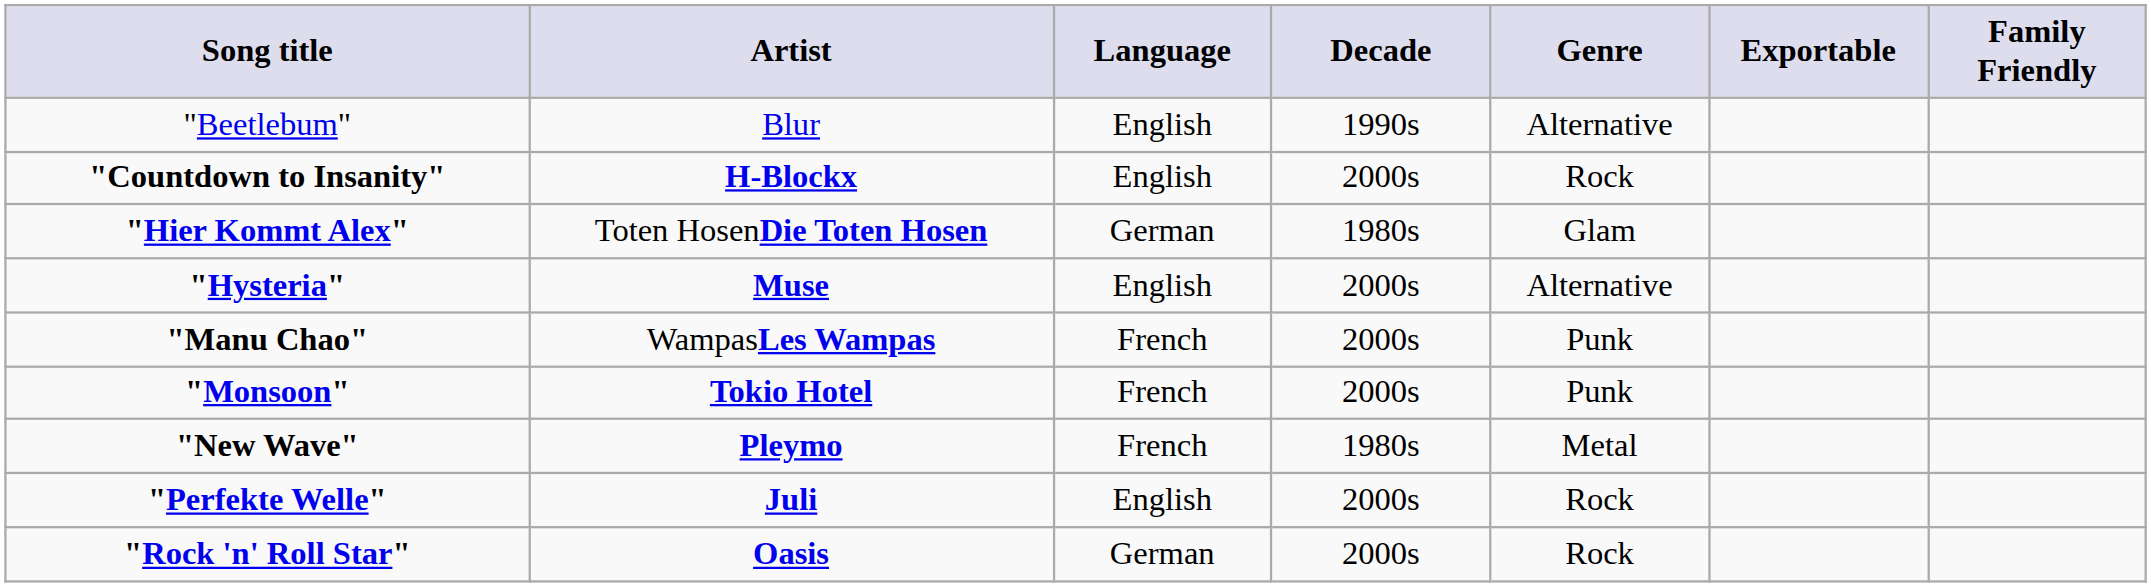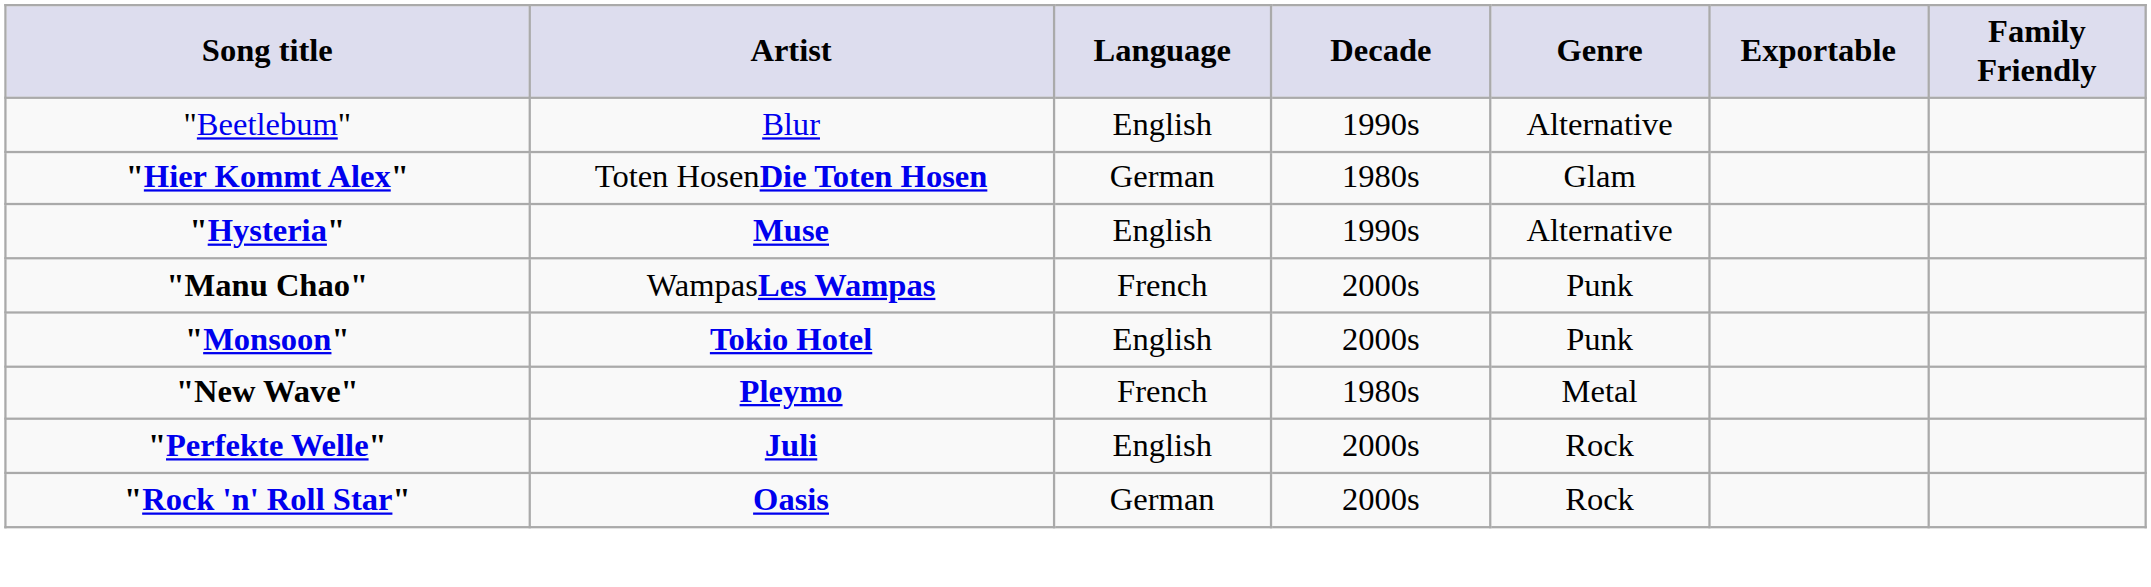- row: "Countdown to Insanity" | H-Blockx | English | 2000s | Rock
"Hysteria" | Decade: 2000s -> 1990s
"Monsoon" | Language: French -> English
